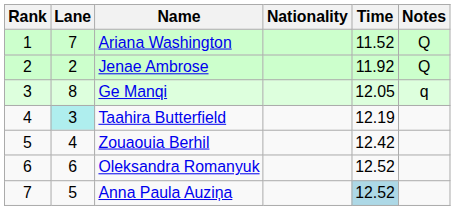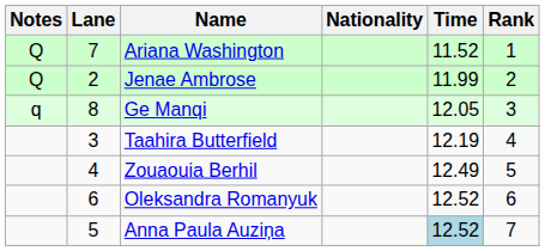columns swapped: Rank <-> Notes
Jenae Ambrose | Time: 11.92 -> 11.99
Taahira Butterfield | Lane: paleturquoise background -> no background
Zouaouia Berhil | Time: 12.42 -> 12.49
